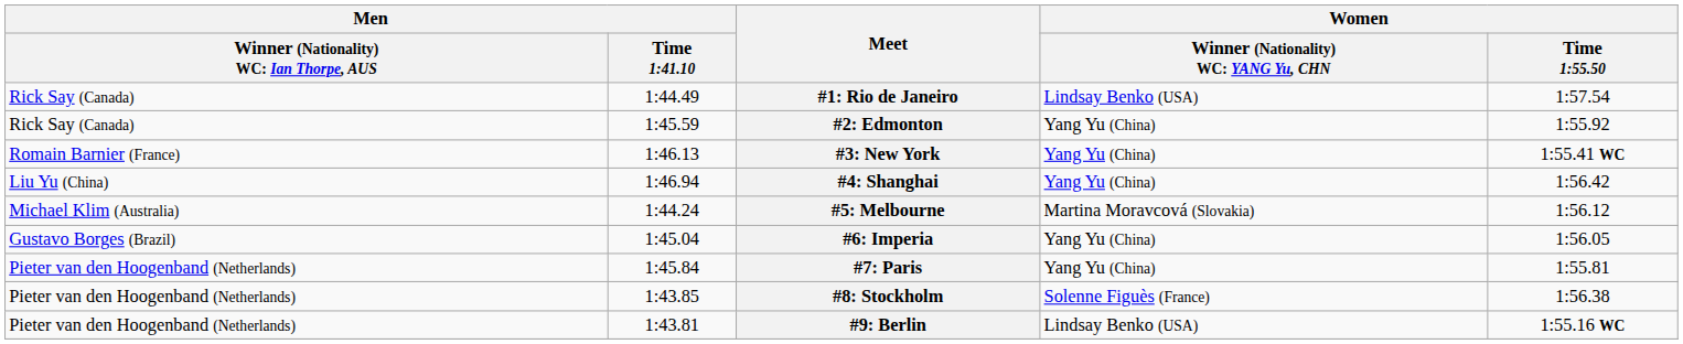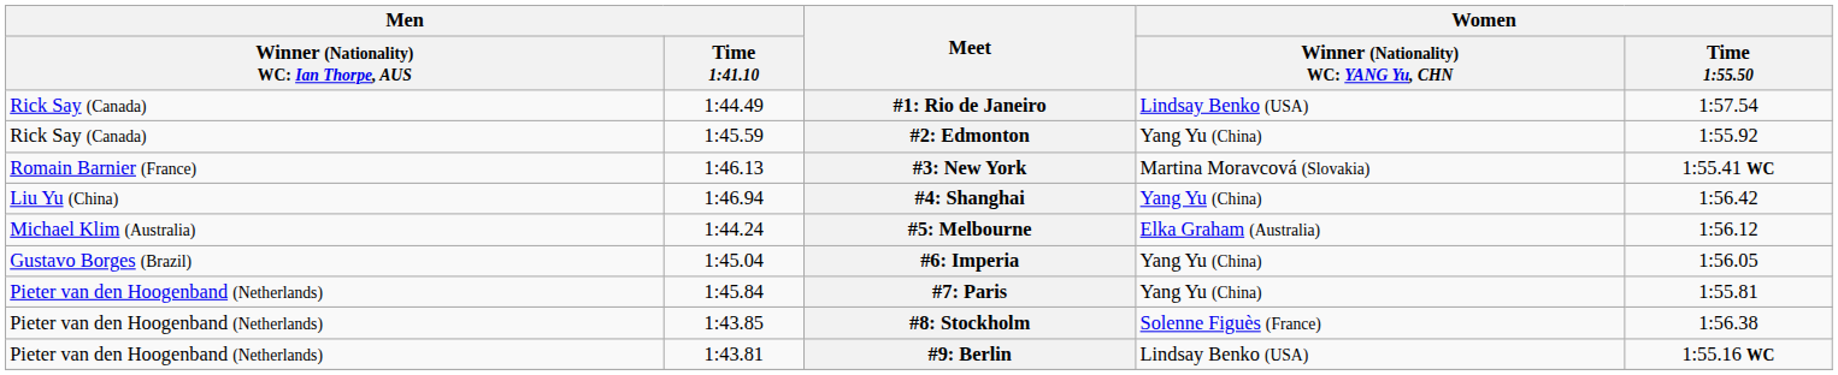#3: New York | column 4: Yang Yu (China) -> Martina Moravcová (Slovakia)
#5: Melbourne | column 4: Martina Moravcová (Slovakia) -> Elka Graham (Australia)
